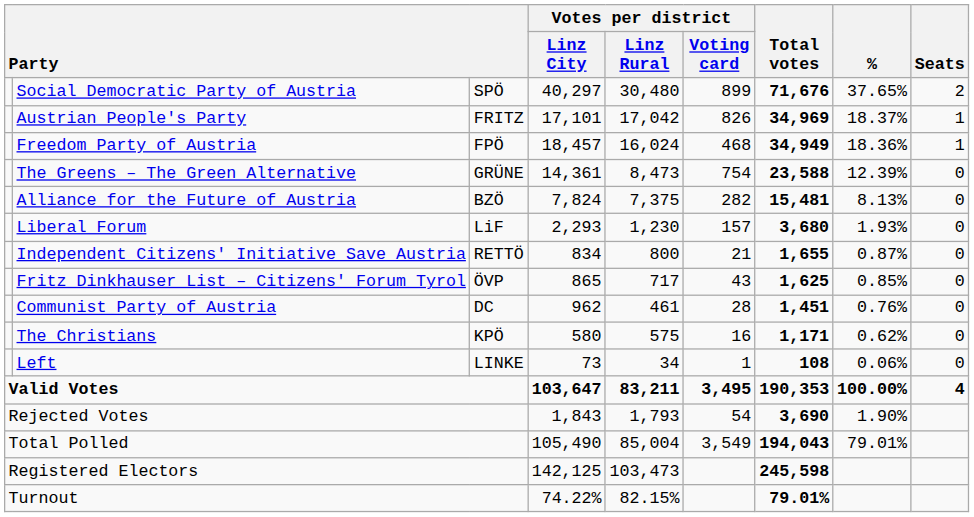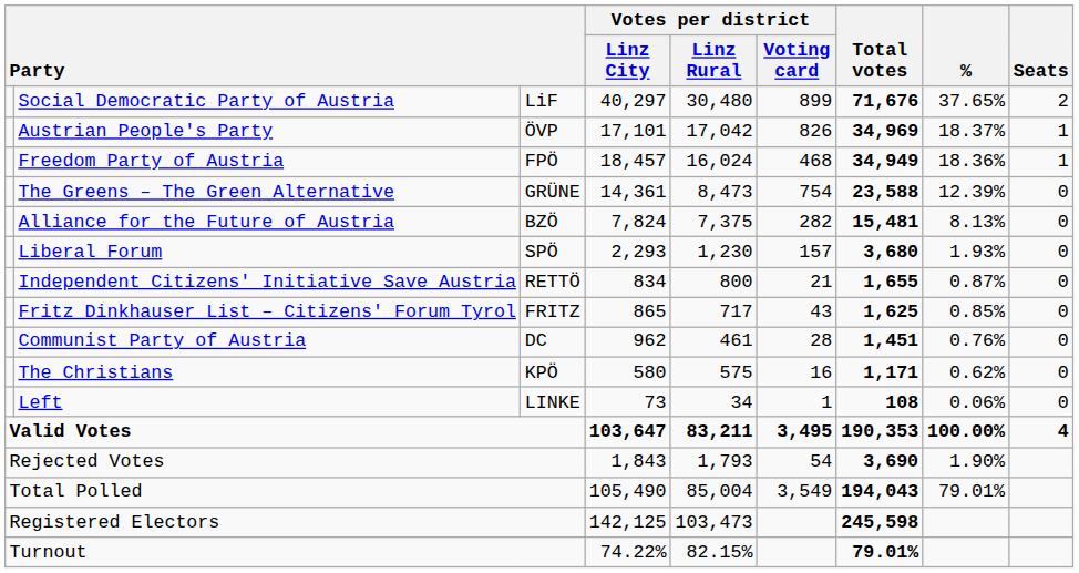Social Democratic Party of Austria | column 3: SPÖ -> LiF
Austrian People's Party | column 3: FRITZ -> ÖVP
Liberal Forum | column 3: LiF -> SPÖ
Fritz Dinkhauser List – Citizens' Forum Tyrol | column 3: ÖVP -> FRITZ
